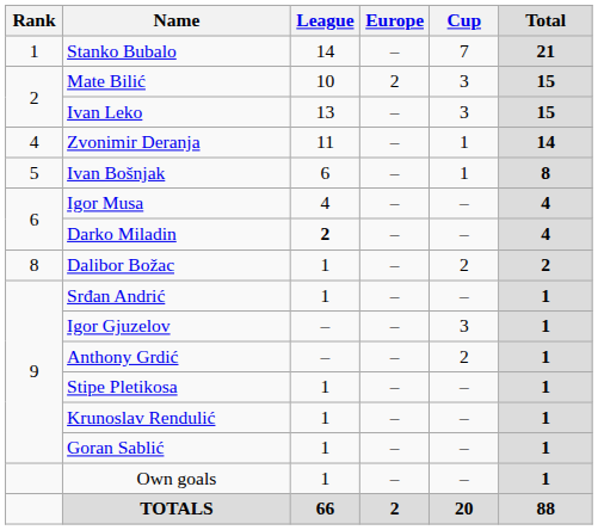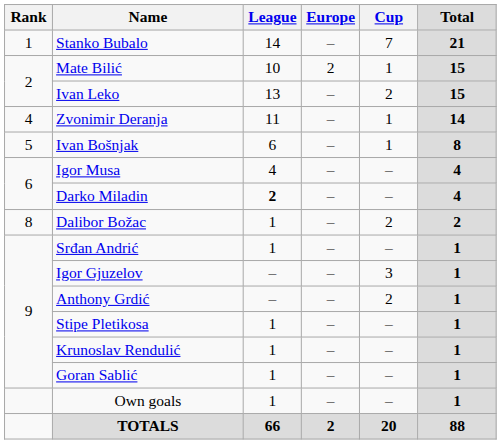Mate Bilić | Cup: 3 -> 1
Ivan Leko | Cup: 3 -> 2
